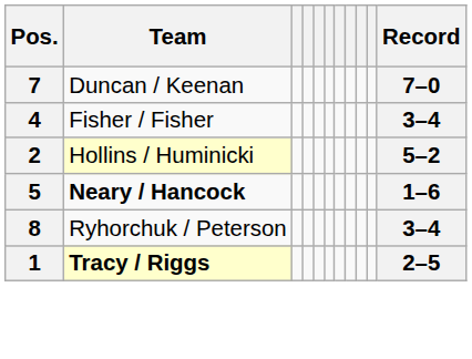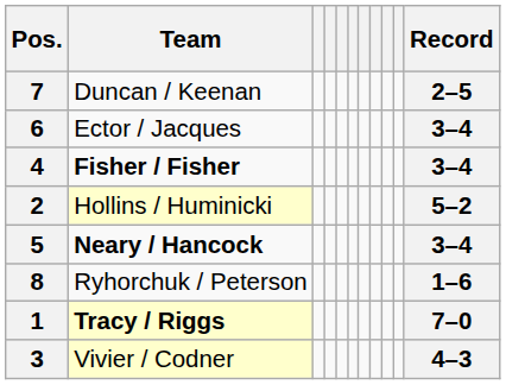7 | Record: 7–0 -> 2–5
+ row: 6 | Ector / Jacques | 3–4
4 | Team: normal -> bold
5 | Record: 1–6 -> 3–4
8 | Record: 3–4 -> 1–6
1 | Record: 2–5 -> 7–0
+ row: 3 | Vivier / Codner | 4–3
